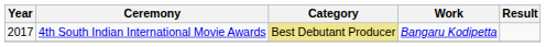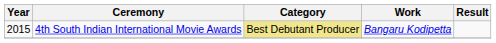4th South Indian International Movie Awards | Year: 2017 -> 2015
